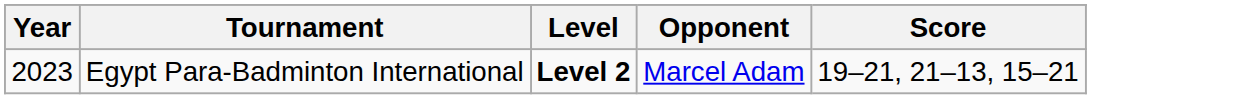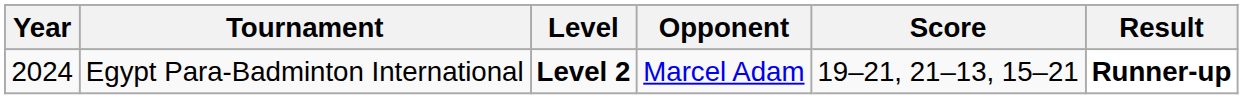+ column: Result | Runner-up
Egypt Para-Badminton International | Year: 2023 -> 2024
